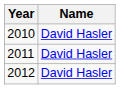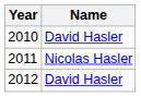2011 | Name: David Hasler -> Nicolas Hasler
